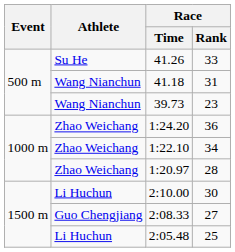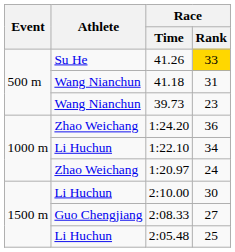41.26 | Race / Rank: no background -> gold background
1:22.10 | Athlete: Zhao Weichang -> Li Huchun
1:20.97 | Race / Rank: 28 -> 24
